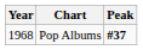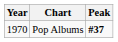Pop Albums | Year: 1968 -> 1970
